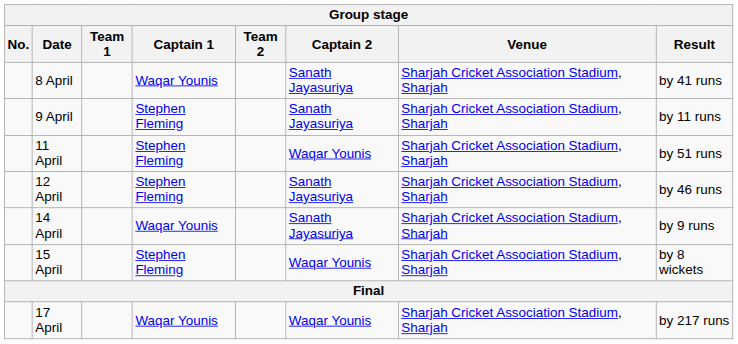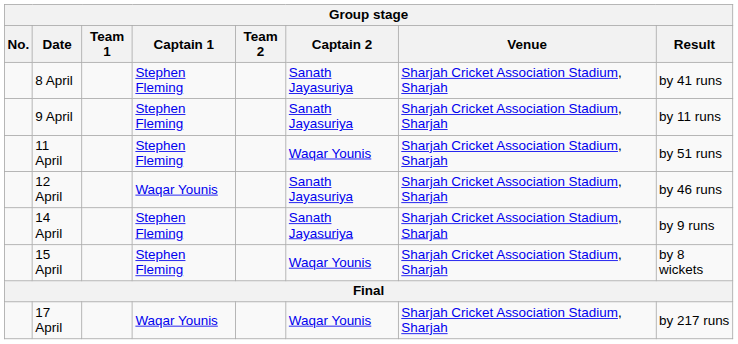8 April | Captain 1: Waqar Younis -> Stephen Fleming
12 April | Captain 1: Stephen Fleming -> Waqar Younis
14 April | Captain 1: Waqar Younis -> Stephen Fleming
